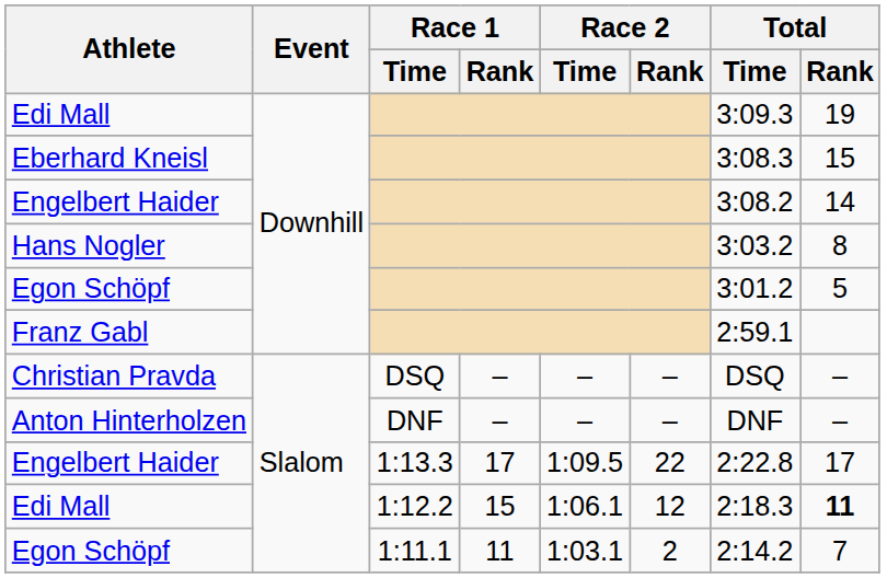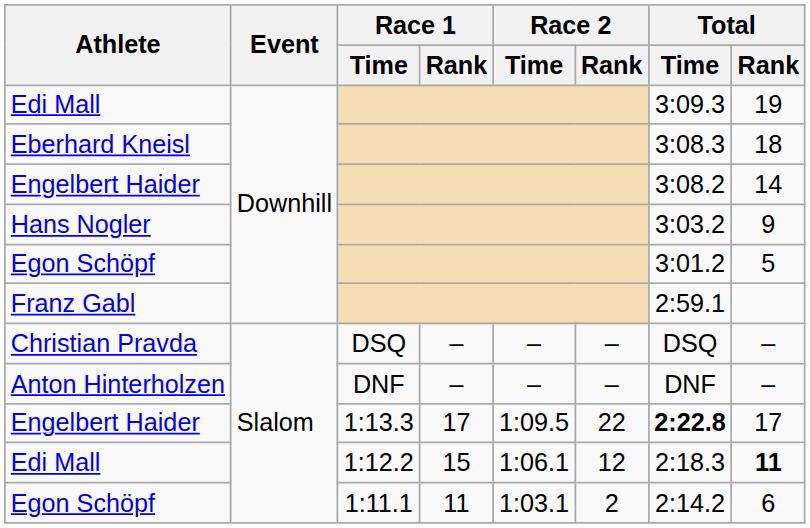Eberhard Kneisl | Total / Rank: 15 -> 18
Hans Nogler | Total / Rank: 8 -> 9
Engelbert Haider / 1:13.3 | Total / Time: normal -> bold
Egon Schöpf / 1:11.1 | Total / Rank: 7 -> 6
